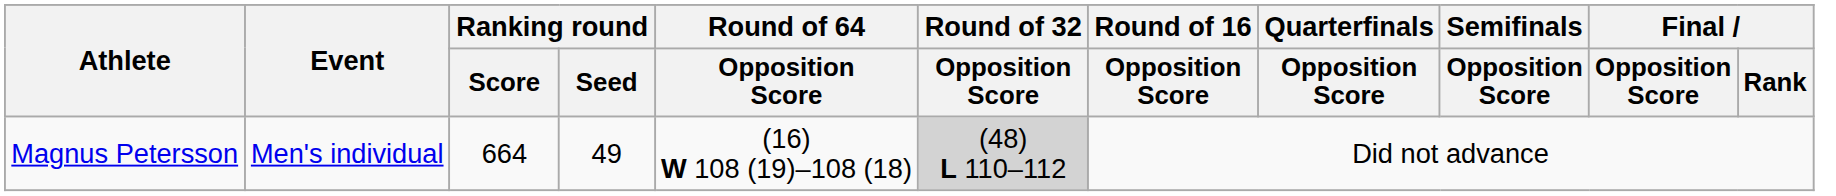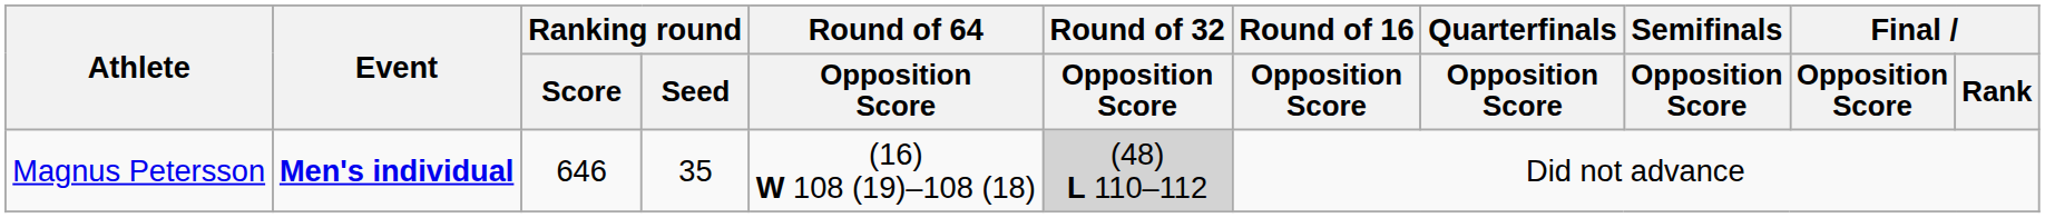Magnus Petersson | Event: normal -> bold
Magnus Petersson | Ranking round / Score: 664 -> 646
Magnus Petersson | Ranking round / Seed: 49 -> 35
